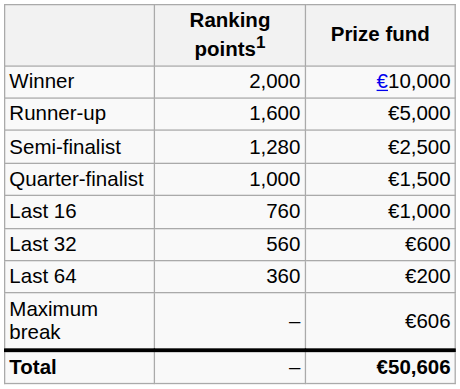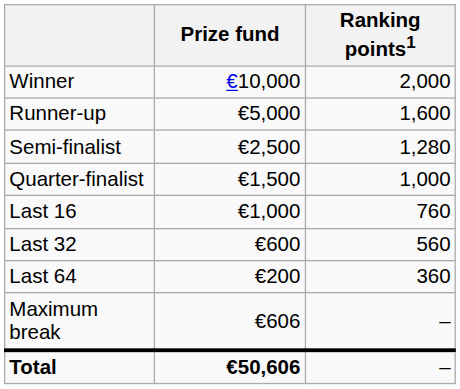columns swapped: Prize fund <-> Ranking points1
